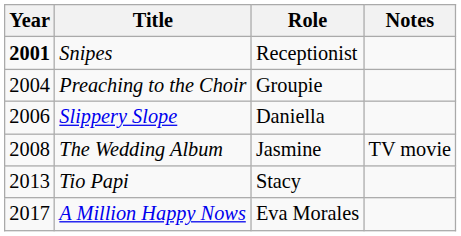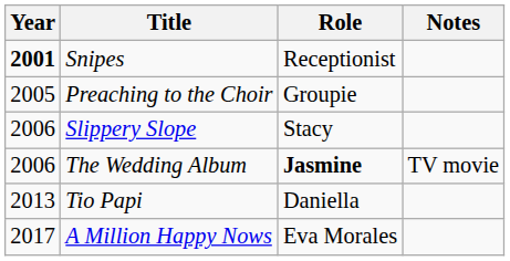Preaching to the Choir | Year: 2004 -> 2005
Slippery Slope | Role: Daniella -> Stacy
The Wedding Album | Year: 2008 -> 2006
The Wedding Album | Role: normal -> bold
Tio Papi | Role: Stacy -> Daniella
